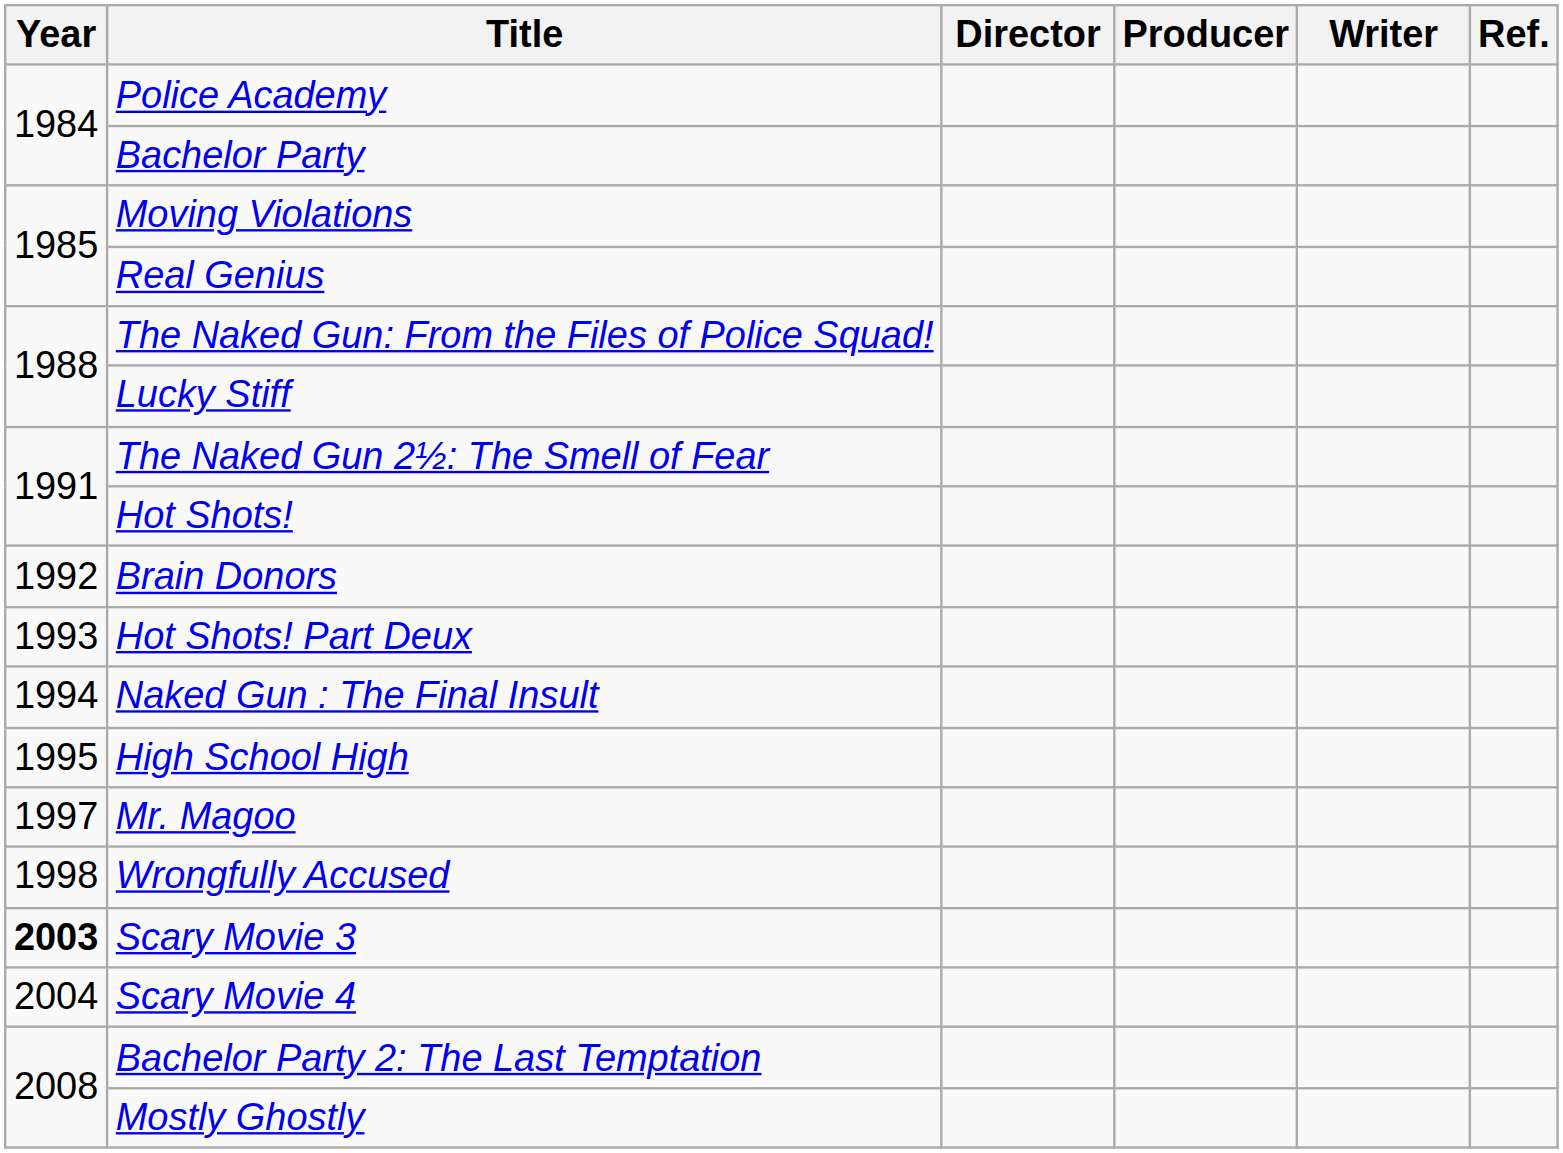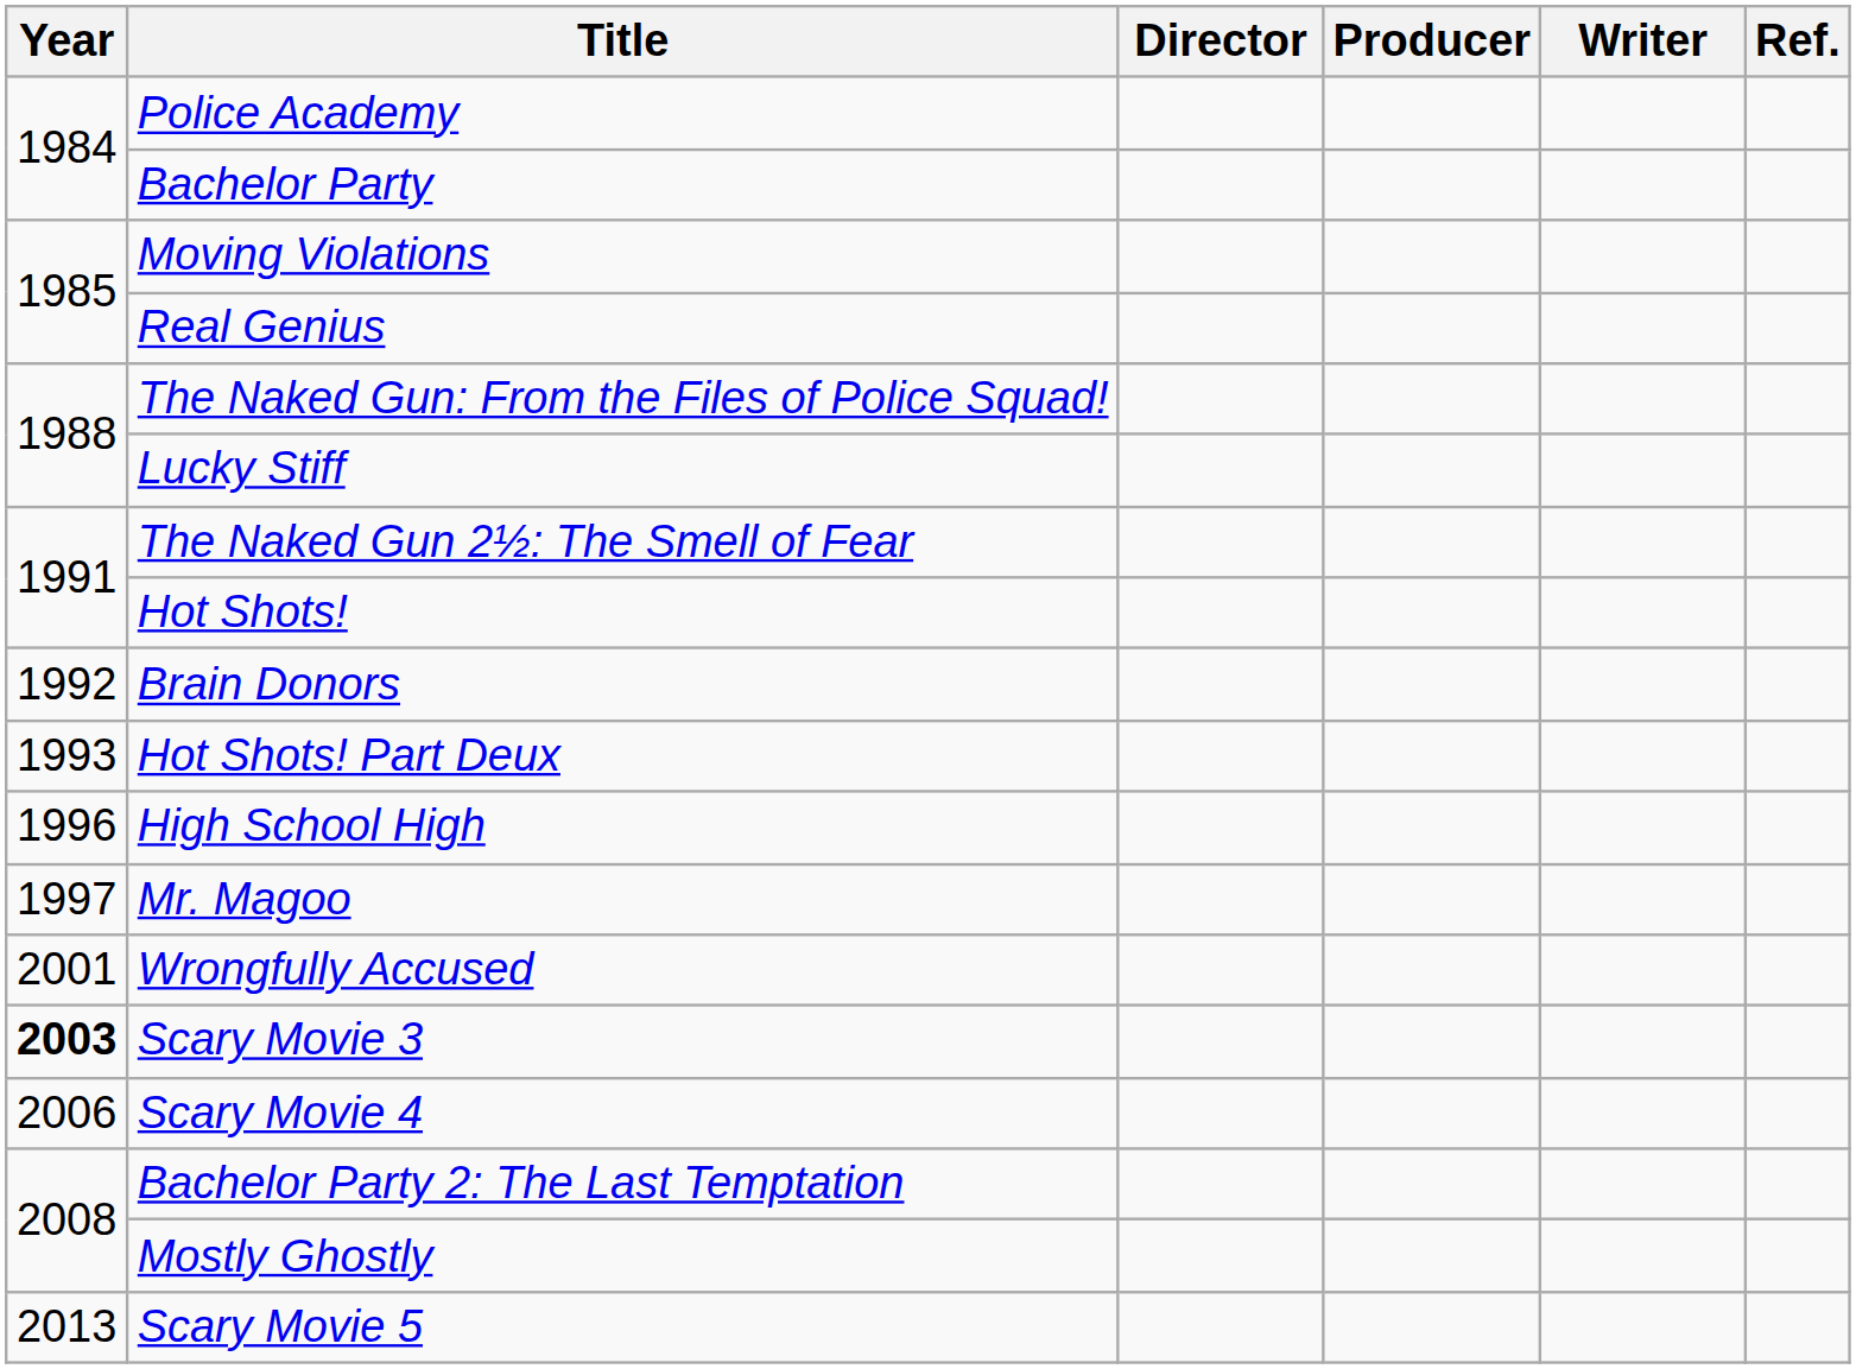- row: 1994 | Naked Gun : The Final Insult
High School High | Year: 1995 -> 1996
Wrongfully Accused | Year: 1998 -> 2001
Scary Movie 4 | Year: 2004 -> 2006
+ row: 2013 | Scary Movie 5
